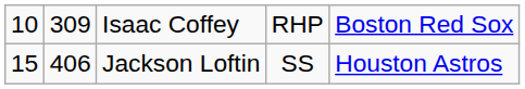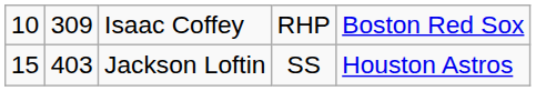Jackson Loftin | column 2: 406 -> 403
